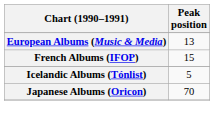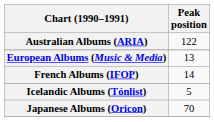+ row: Australian Albums (ARIA) | 122
French Albums (IFOP) | Peak position: 15 -> 14
